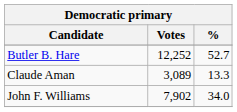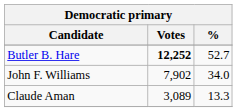Butler B. Hare | Votes: normal -> bold
rows swapped: John F. Williams <-> Claude Aman
